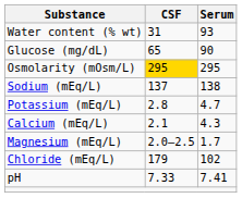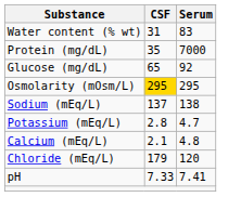Water content (% wt) | Serum: 93 -> 83
+ row: Protein (mg/dL) | 35 | 7000
Glucose (mg/dL) | Serum: 90 -> 92
Calcium (mEq/L) | Serum: 4.3 -> 4.8
- row: Magnesium (mEq/L) | 2.0–2.5 | 1.7
Chloride (mEq/L) | Serum: 102 -> 120
